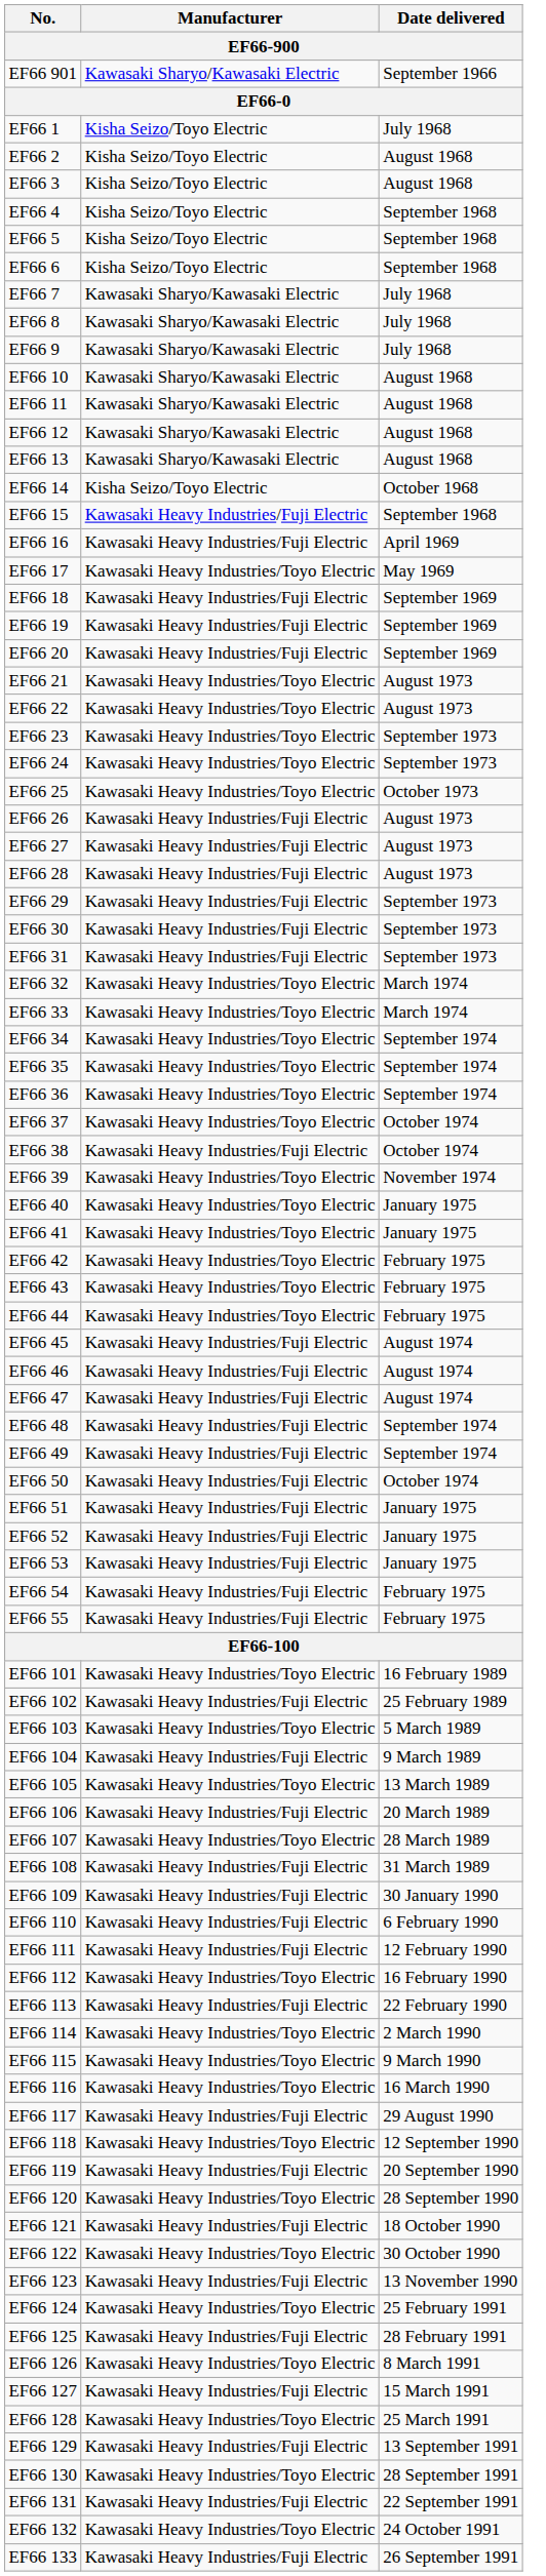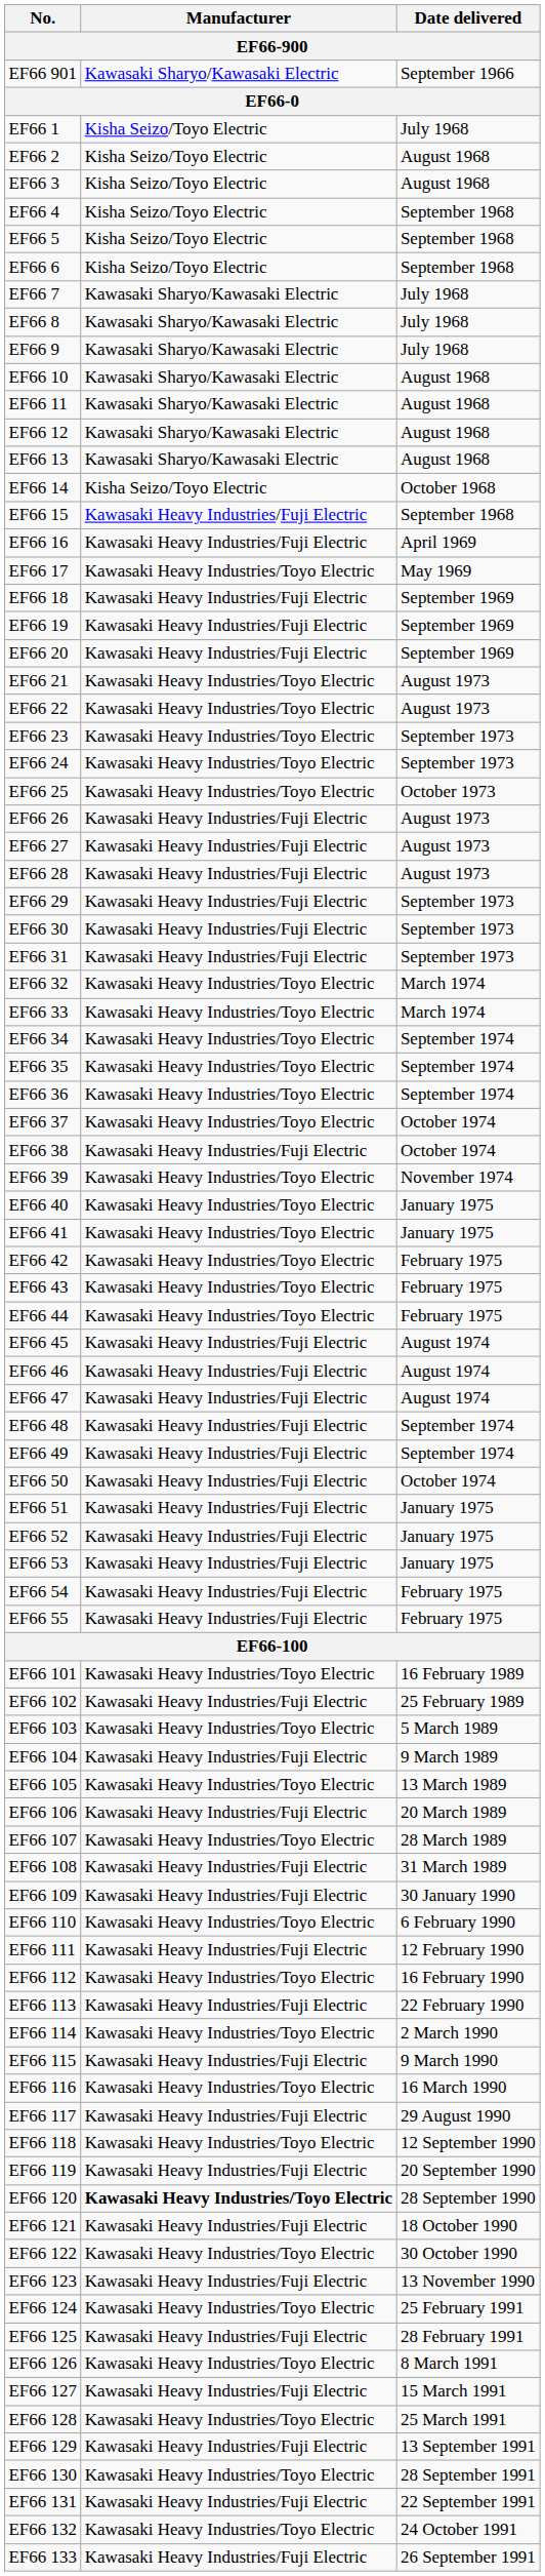EF66 110 | Manufacturer: Kawasaki Heavy Industries/Fuji Electric -> Kawasaki Heavy Industries/Toyo Electric
EF66 115 | Manufacturer: Kawasaki Heavy Industries/Toyo Electric -> Kawasaki Heavy Industries/Fuji Electric
EF66 120 | Manufacturer: normal -> bold
